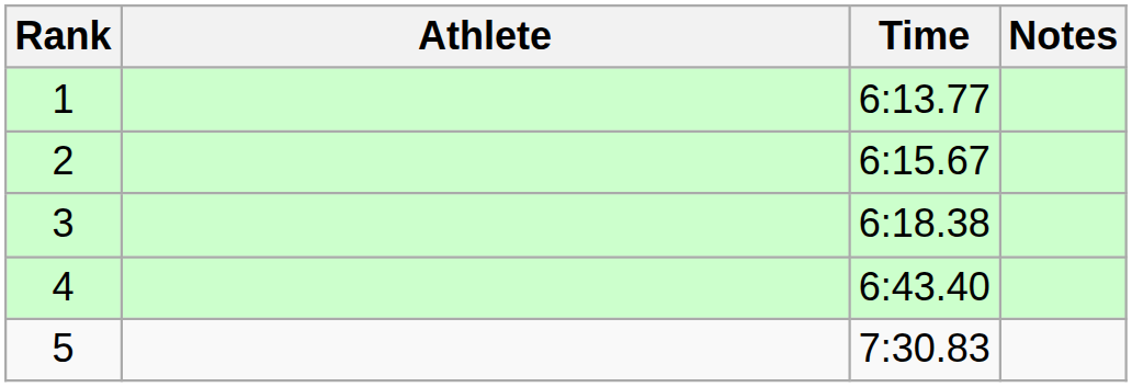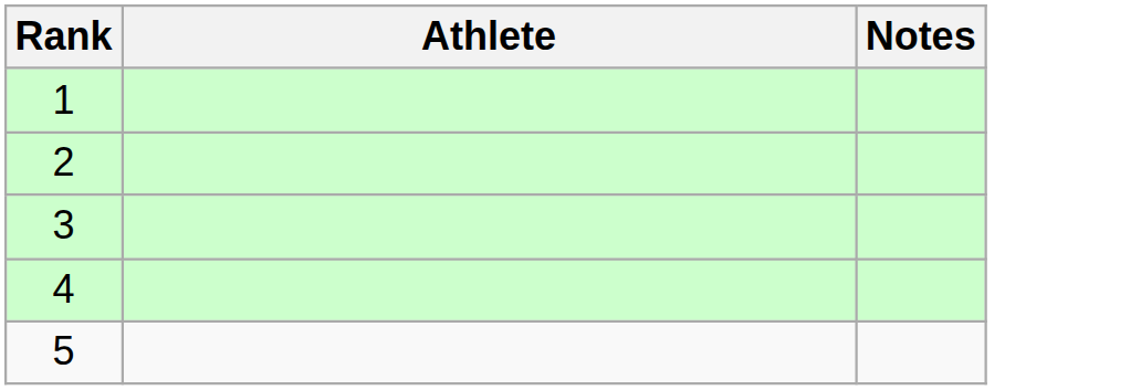- column: Time | 6:13.77 | 6:15.67 | 6:18.38 | 6:43.40 | 7:30.83
